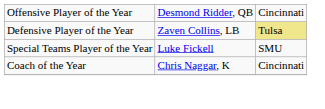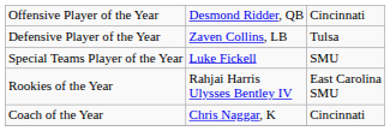Defensive Player of the Year | column 3: khaki background -> no background
+ row: Rookies of the Year | Rahjai Harris Ulysses Bentley IV | East Carolina SMU
